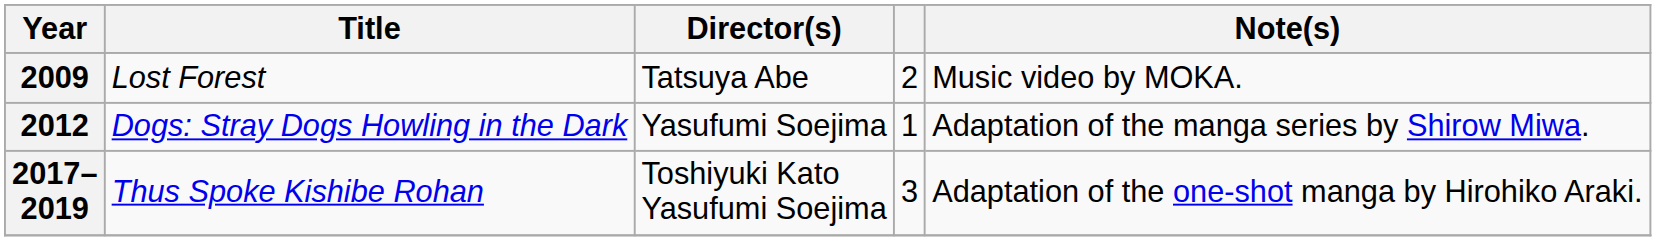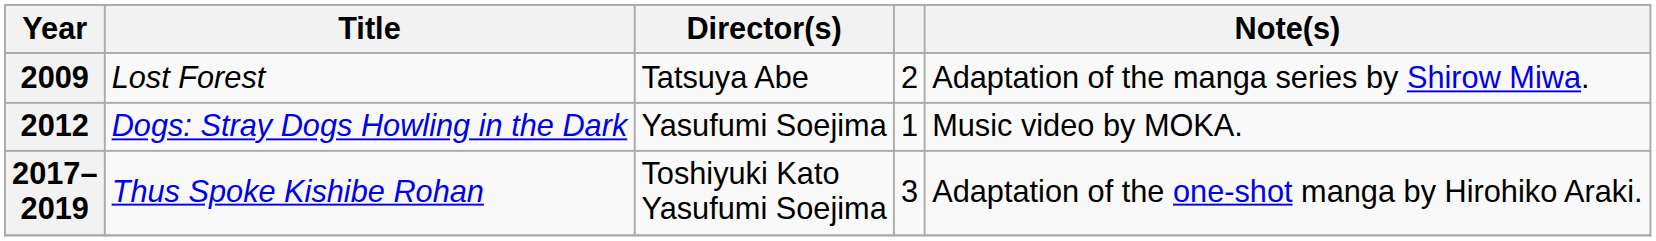2009 | Note(s): Music video by MOKA. -> Adaptation of the manga series by Shirow Miwa.
2012 | Note(s): Adaptation of the manga series by Shirow Miwa. -> Music video by MOKA.
